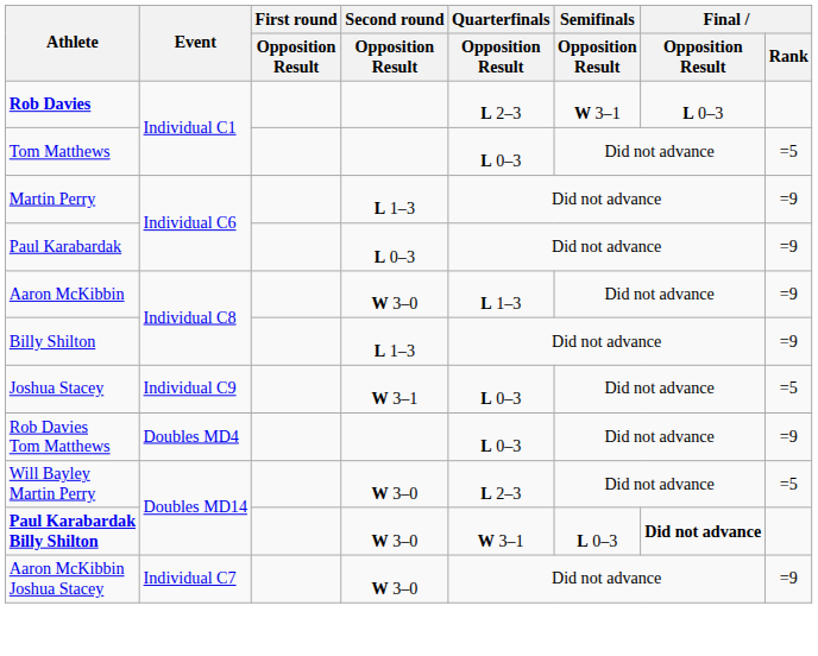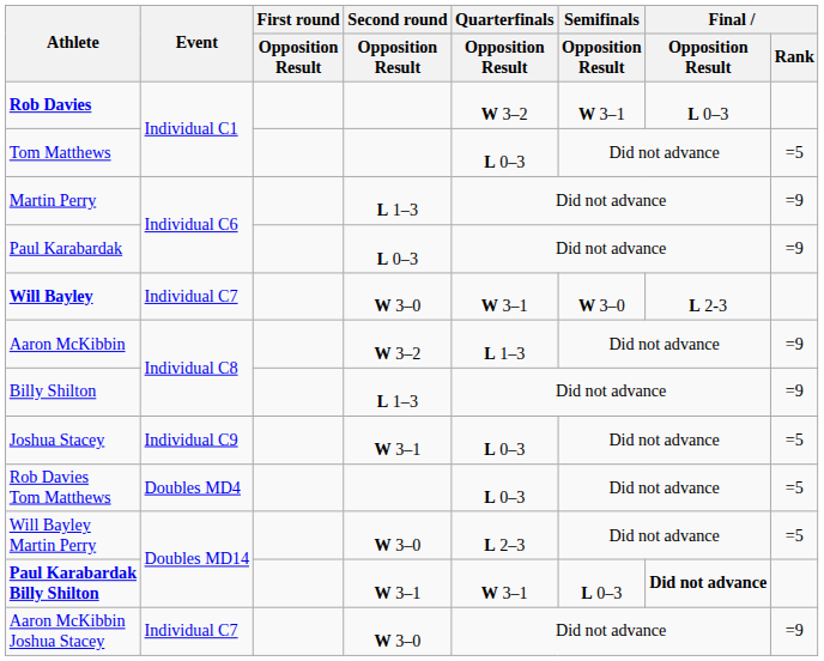Rob Davies | Quarterfinals / Opposition Result: L 2–3 -> W 3–2
+ row: Will Bayley | Individual C7 | W 3–0 | W 3–1 | W 3–0 | L 2-3
Aaron McKibbin | Second round / Opposition Result: W 3–0 -> W 3–2
Rob Davies Tom Matthews | Final / Rank: =9 -> =5
Paul Karabardak Billy Shilton | Second round / Opposition Result: W 3–0 -> W 3–1
